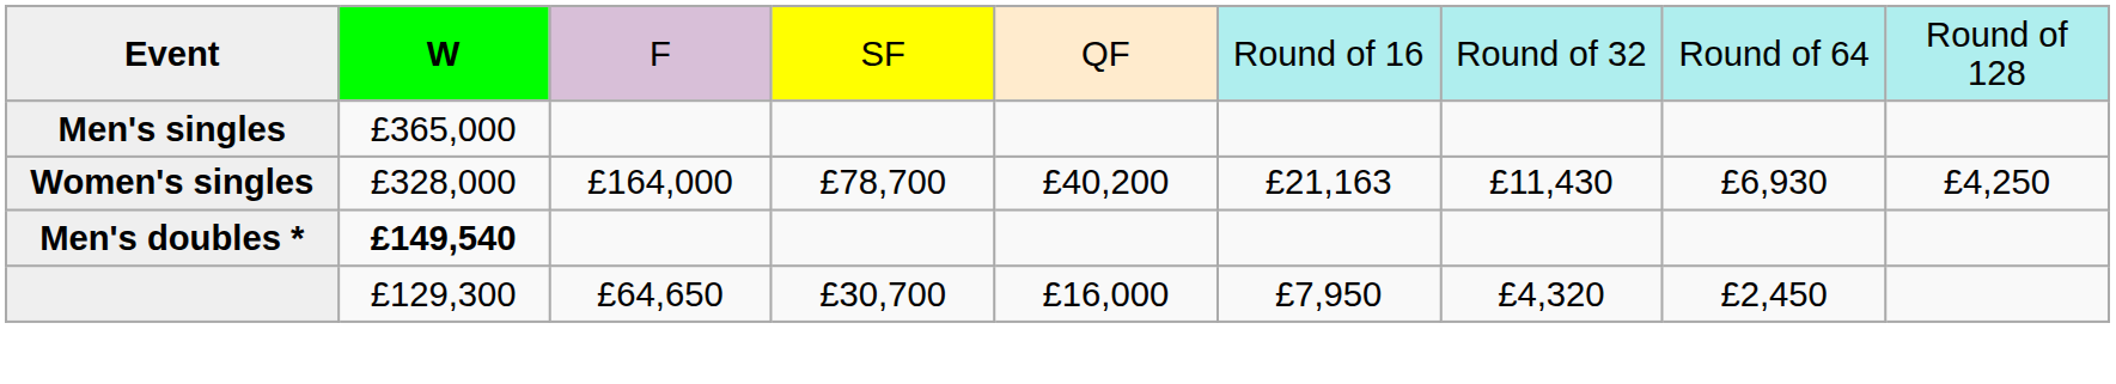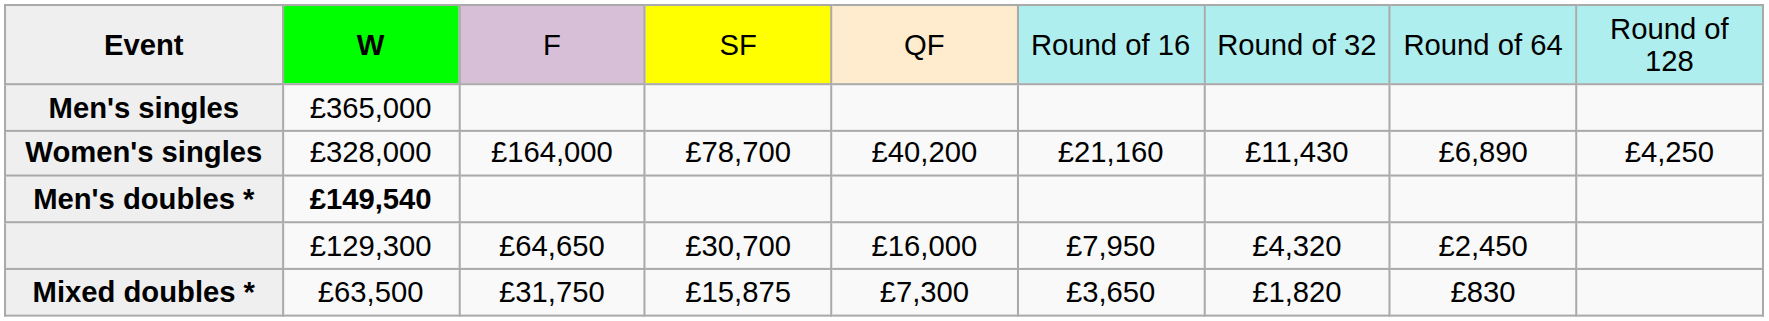Women's singles | column 6: £21,163 -> £21,160
Women's singles | column 8: £6,930 -> £6,890
+ row: Mixed doubles * | £63,500 | £31,750 | £15,875 | £7,300 | £3,650 | £1,820 | £830
